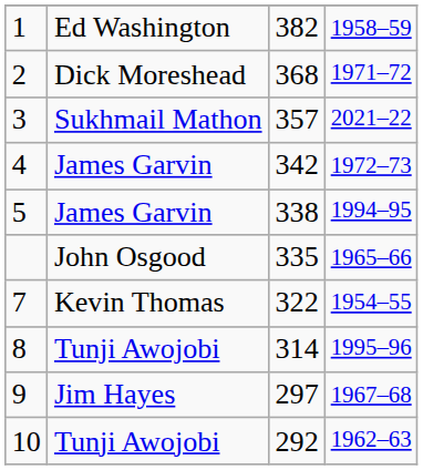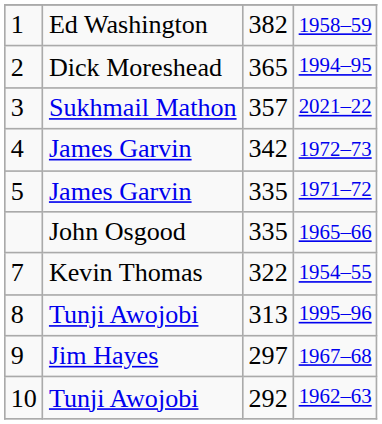2 | column 3: 368 -> 365
2 | column 4: 1971–72 -> 1994–95
5 | column 3: 338 -> 335
5 | column 4: 1994–95 -> 1971–72
8 | column 3: 314 -> 313
